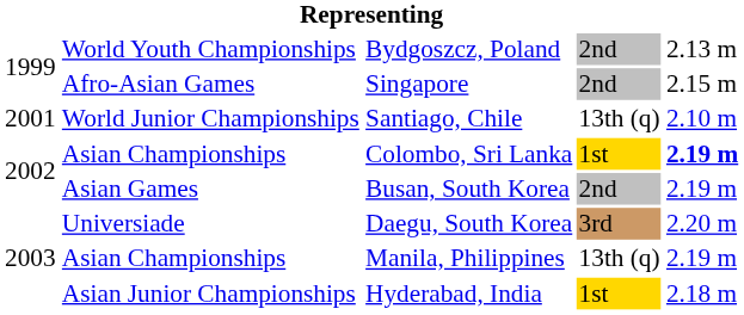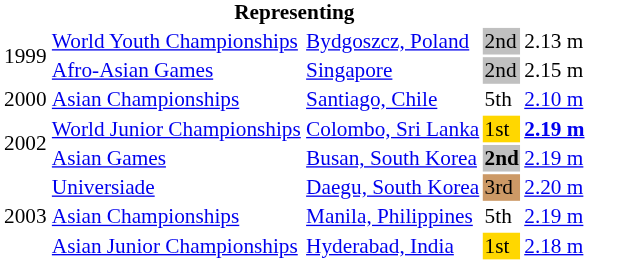Santiago, Chile | column 1: 2001 -> 2000
Santiago, Chile | column 2: World Junior Championships -> Asian Championships
Santiago, Chile | column 4: 13th (q) -> 5th
Colombo, Sri Lanka | column 2: Asian Championships -> World Junior Championships
Busan, South Korea | column 4: normal -> bold
Manila, Philippines | column 4: 13th (q) -> 5th
